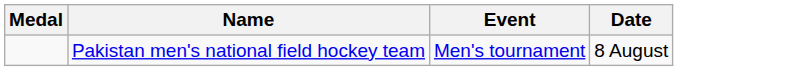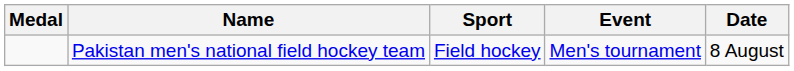+ column: Sport | Field hockey
